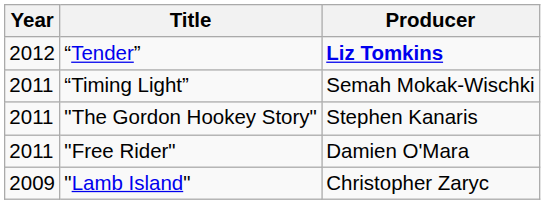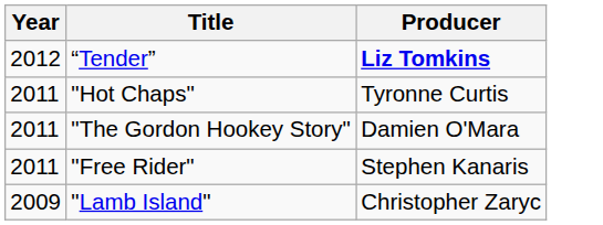- row: 2011 | “Timing Light” | Semah Mokak-Wischki
+ row: 2011 | "Hot Chaps" | Tyronne Curtis
"The Gordon Hookey Story" | Producer: Stephen Kanaris -> Damien O'Mara
"Free Rider" | Producer: Damien O'Mara -> Stephen Kanaris
